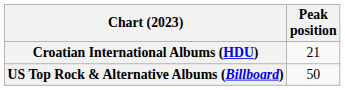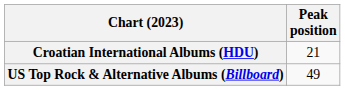US Top Rock & Alternative Albums (Billboard) | Peak position: 50 -> 49
